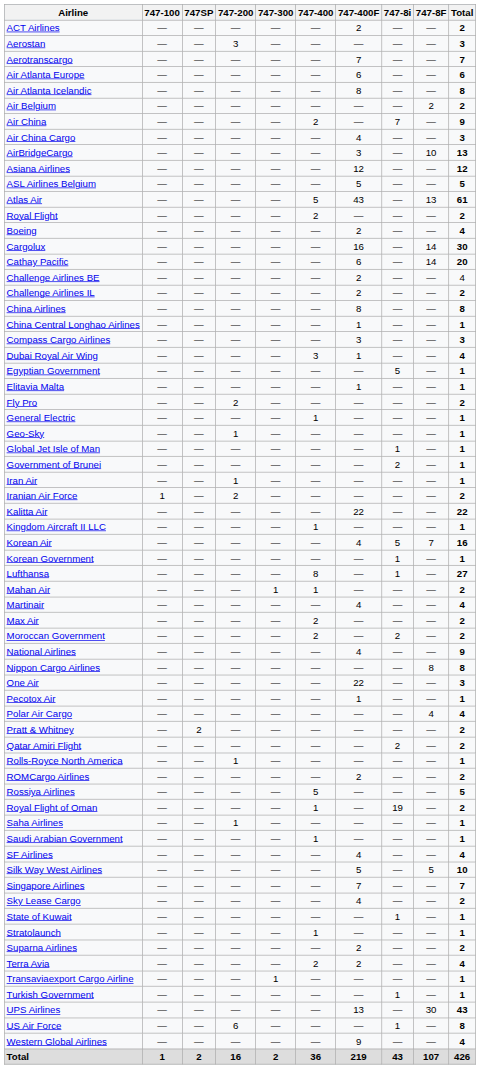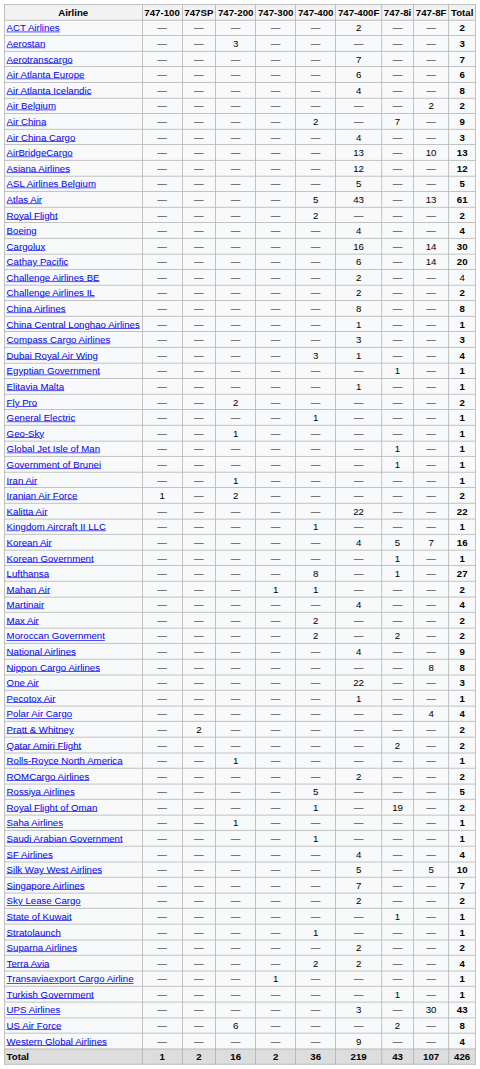Air Atlanta Icelandic | 747-400F: 8 -> 4
AirBridgeCargo | 747-400F: 3 -> 13
Boeing | 747-400F: 2 -> 4
Egyptian Government | 747-8i: 5 -> 1
Government of Brunei | 747-8i: 2 -> 1
Sky Lease Cargo | 747-400F: 4 -> 2
UPS Airlines | 747-400F: 13 -> 3
US Air Force | 747-8i: 1 -> 2
